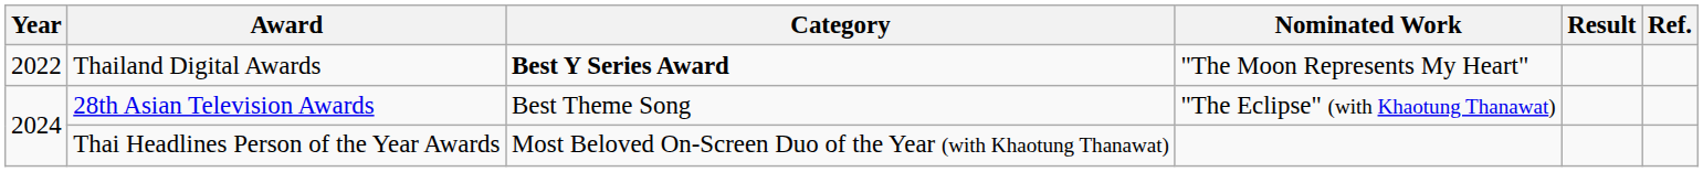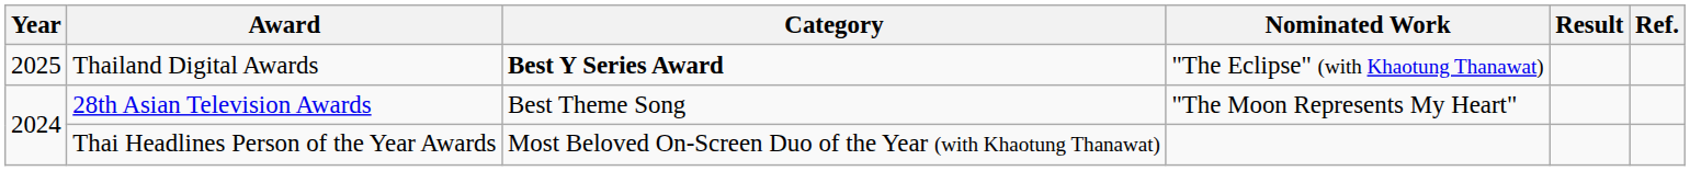Thailand Digital Awards | Year: 2022 -> 2025
Thailand Digital Awards | Nominated Work: "The Moon Represents My Heart" -> "The Eclipse" (with Khaotung Thanawat)
28th Asian Television Awards | Nominated Work: "The Eclipse" (with Khaotung Thanawat) -> "The Moon Represents My Heart"
